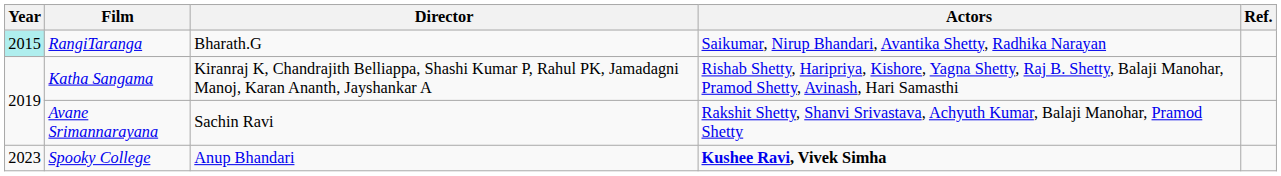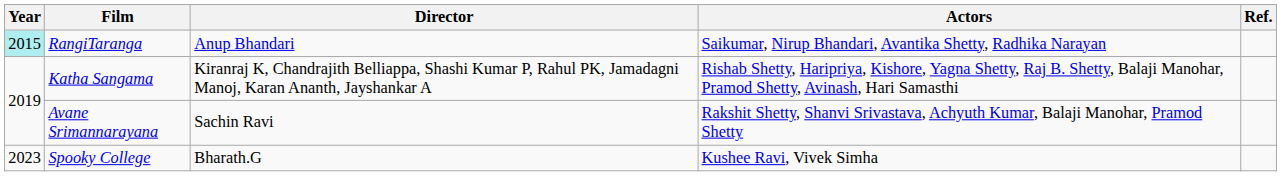RangiTaranga | Director: Bharath.G -> Anup Bhandari
Spooky College | Director: Anup Bhandari -> Bharath.G
Spooky College | Actors: bold -> normal
